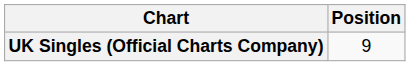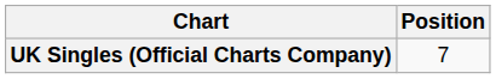UK Singles (Official Charts Company) | Position: 9 -> 7
